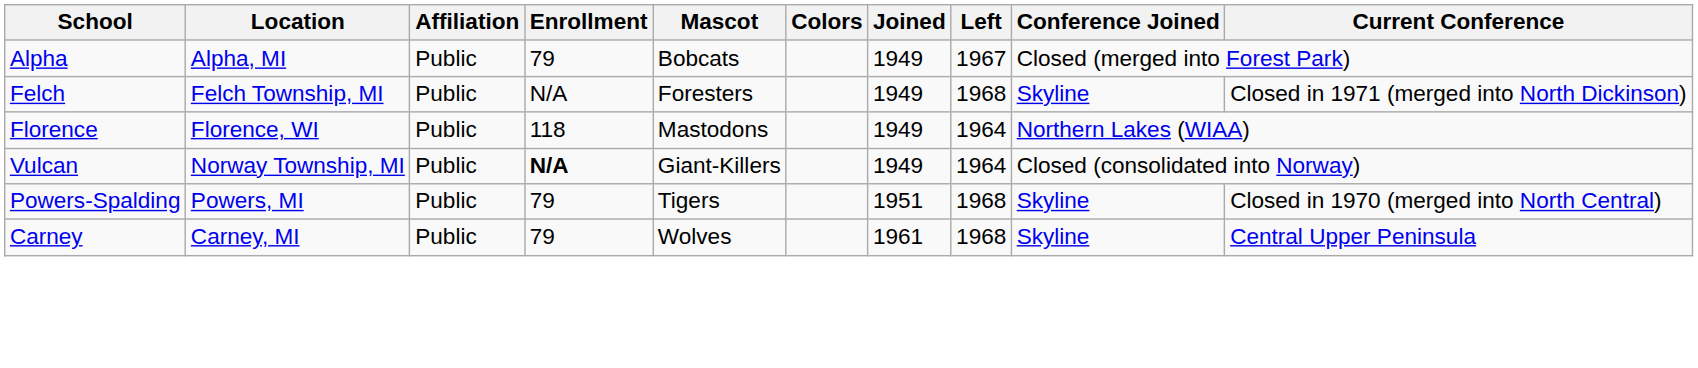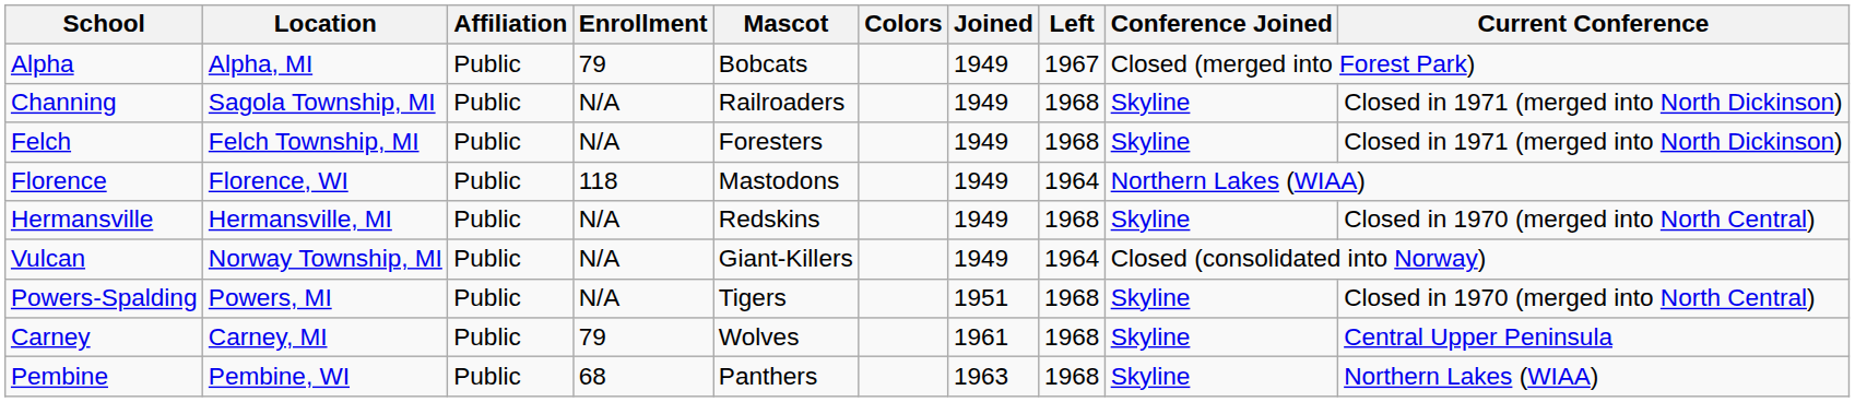+ row: Channing | Sagola Township, MI | Public | N/A | Railroaders | 1949 | 1968 | Skyline | Closed in 1971 (merged into North Dickinson)
+ row: Hermansville | Hermansville, MI | Public | N/A | Redskins | 1949 | 1968 | Skyline | Closed in 1970 (merged into North Central)
Vulcan | Enrollment: bold -> normal
Powers-Spalding | Enrollment: 79 -> N/A
+ row: Pembine | Pembine, WI | Public | 68 | Panthers | 1963 | 1968 | Skyline | Northern Lakes (WIAA)
